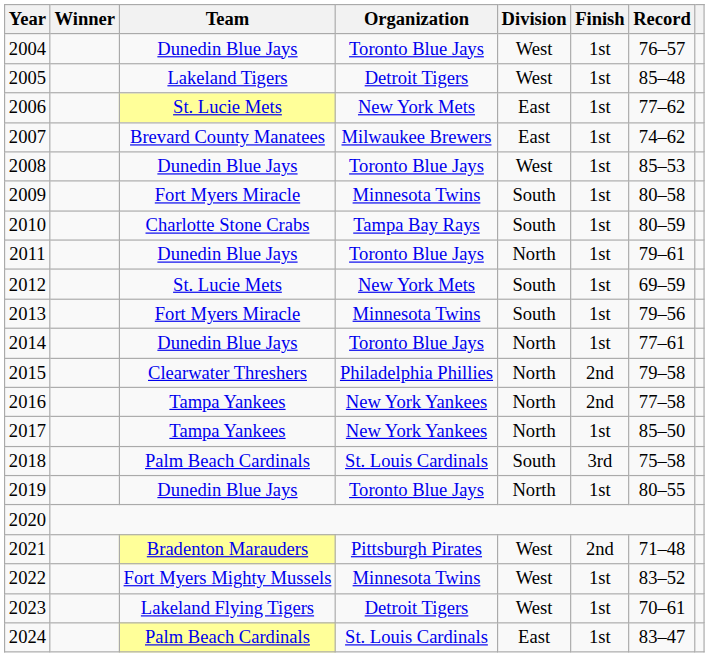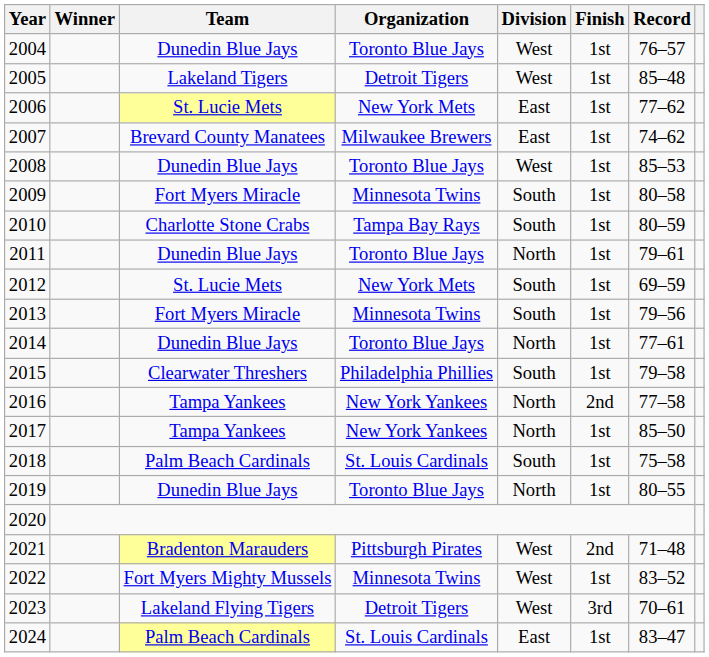2015 | Division: North -> South
2015 | Finish: 2nd -> 1st
2018 | Finish: 3rd -> 1st
2023 | Finish: 1st -> 3rd
